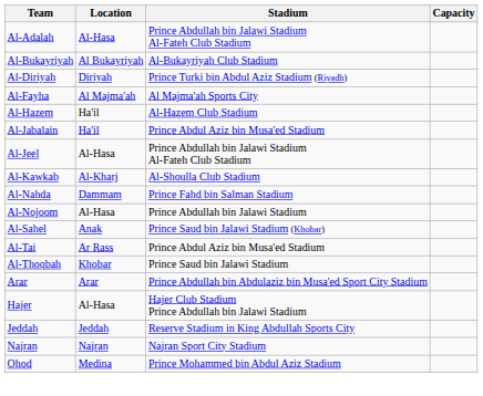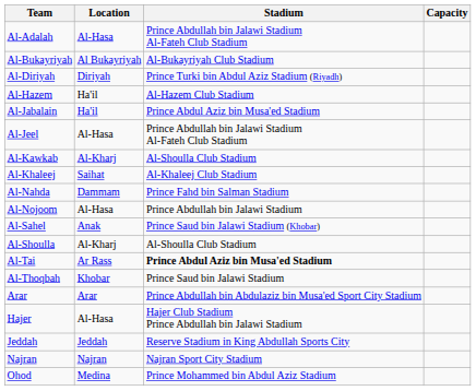- row: Al-Fayha | Al Majma'ah | Al Majma'ah Sports City
+ row: Al-Khaleej | Saihat | Al-Khaleej Club Stadium
+ row: Al-Shoulla | Al-Kharj | Al-Shoulla Club Stadium
Al-Tai | Stadium: normal -> bold
